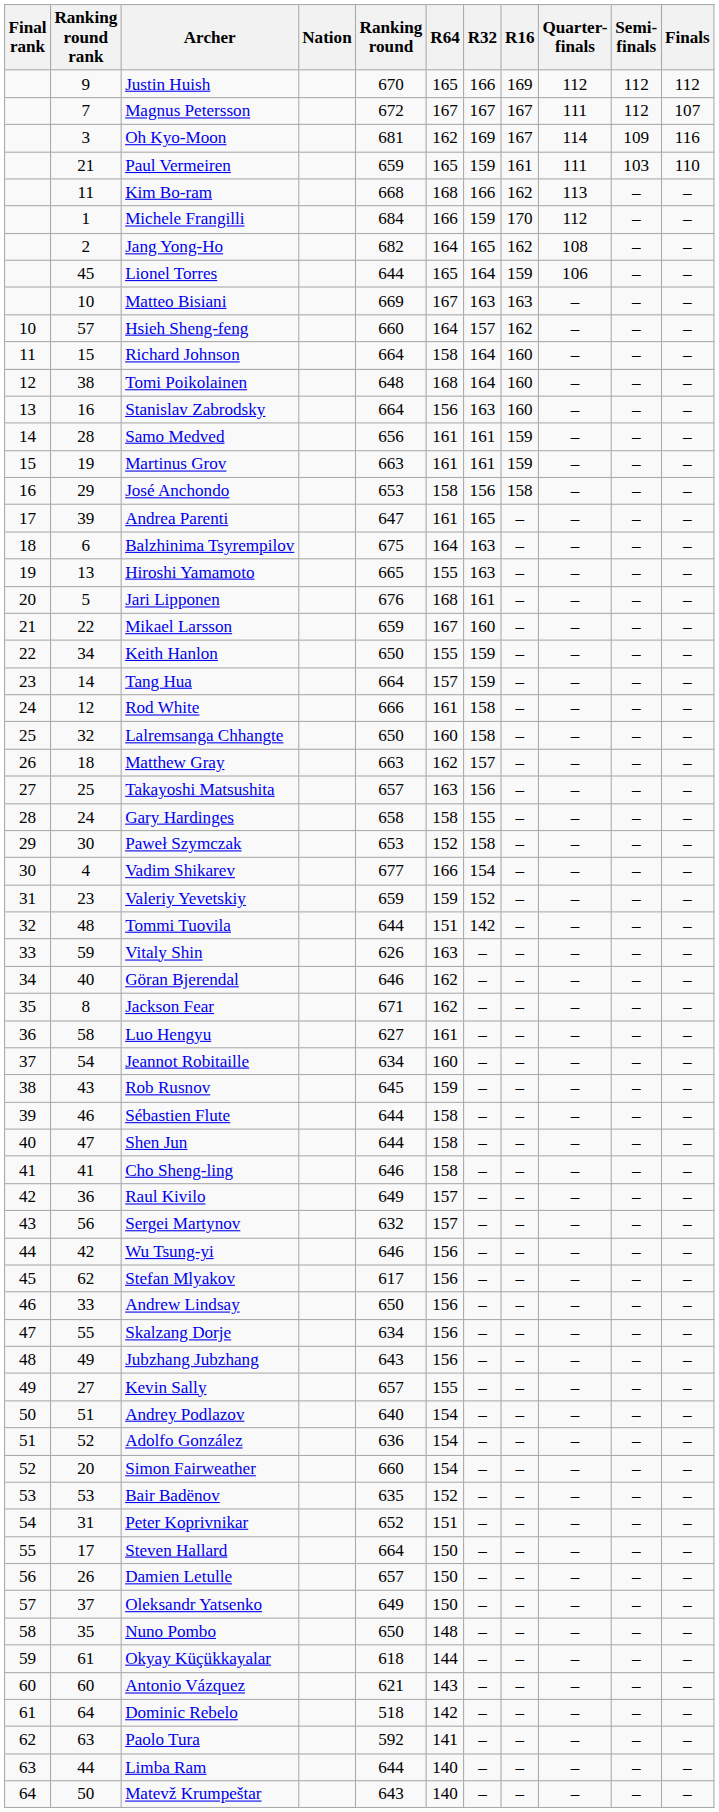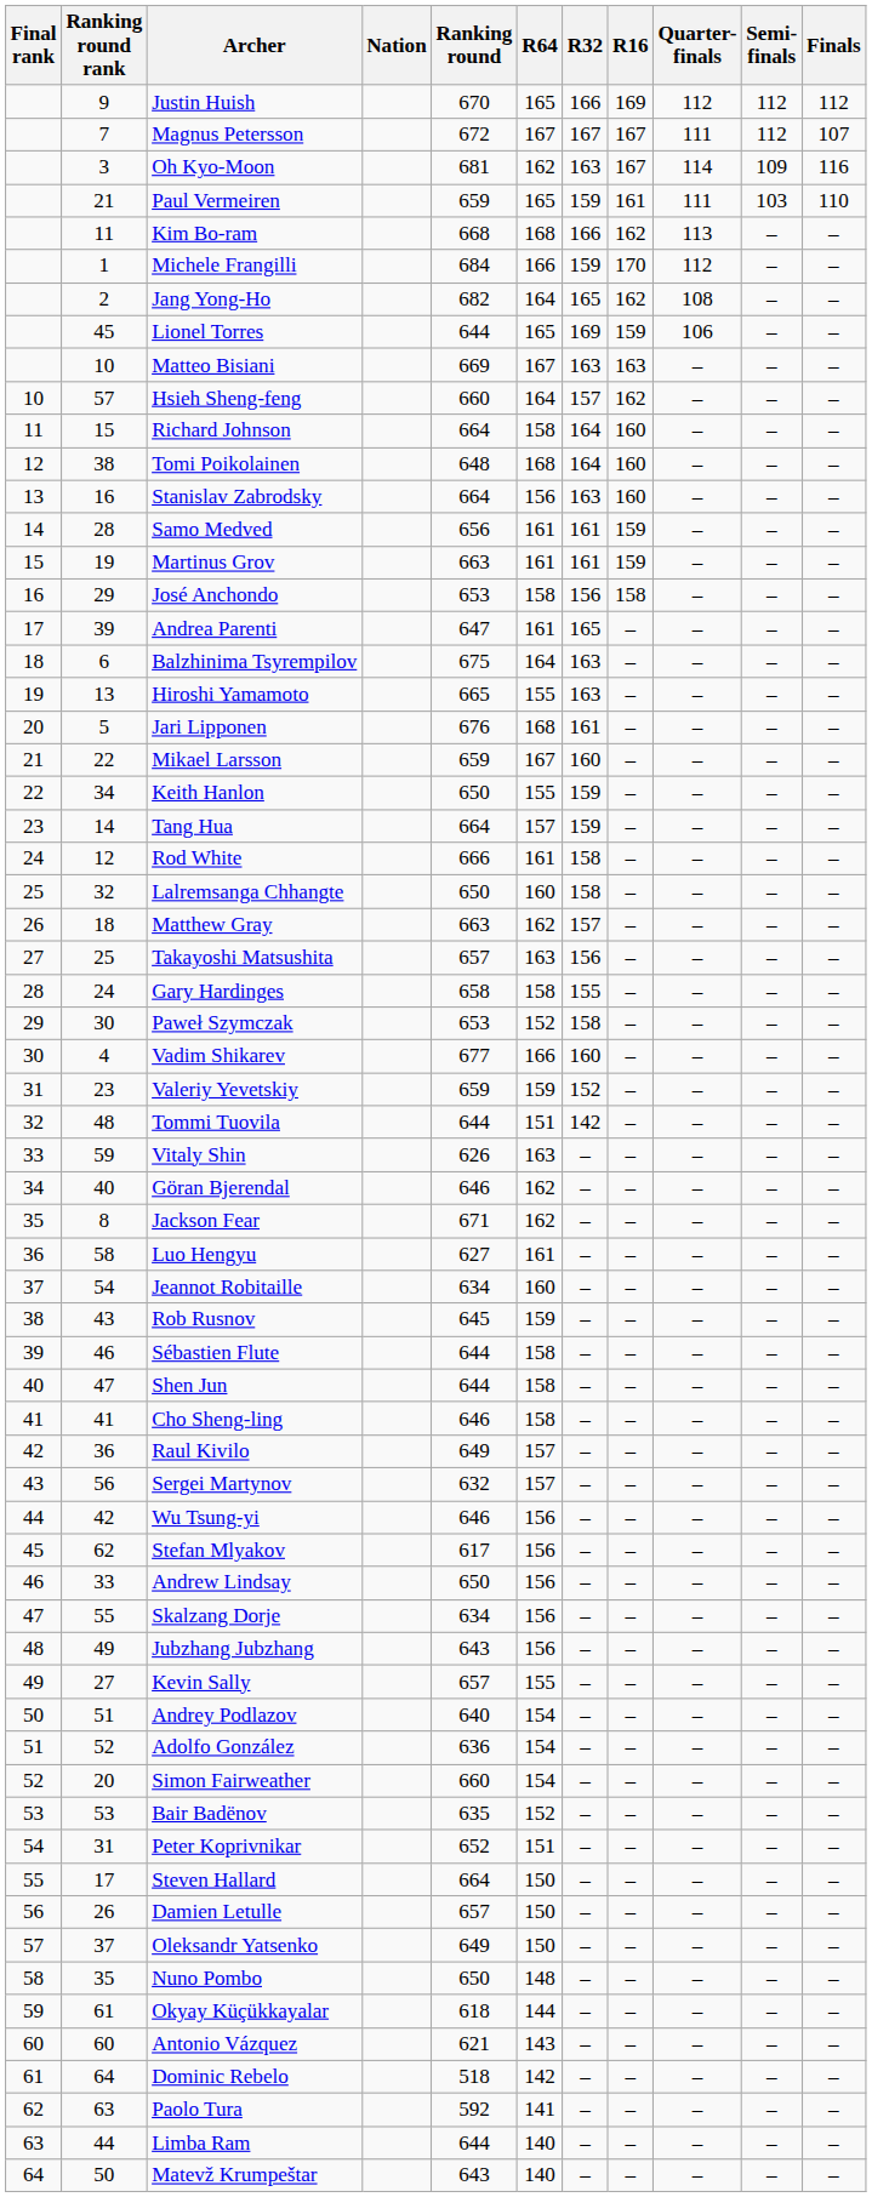Oh Kyo-Moon | R32: 169 -> 163
Lionel Torres | R32: 164 -> 169
Vadim Shikarev | R32: 154 -> 160
